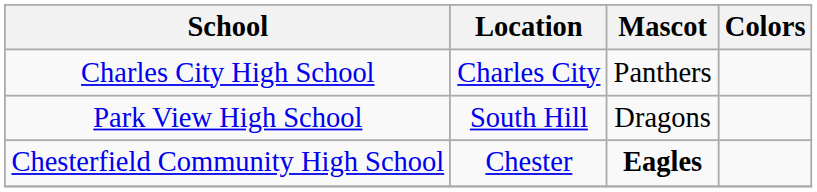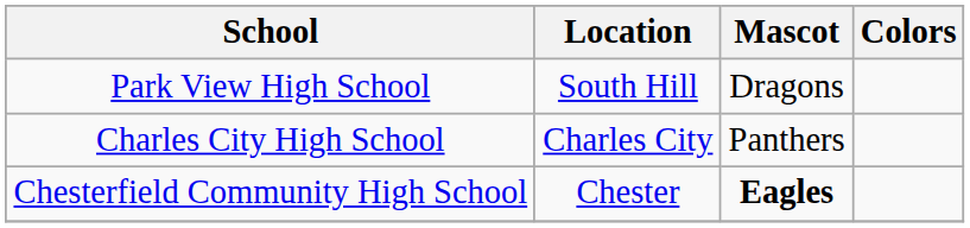rows swapped: Park View High School <-> Charles City High School
